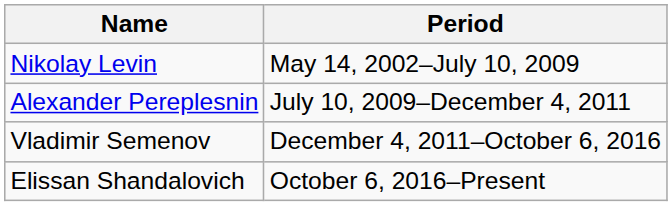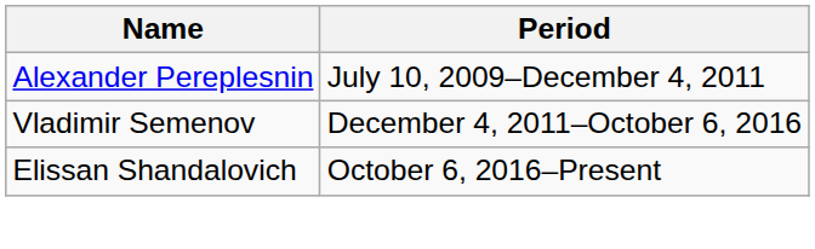- row: Nikolay Levin | May 14, 2002–July 10, 2009
